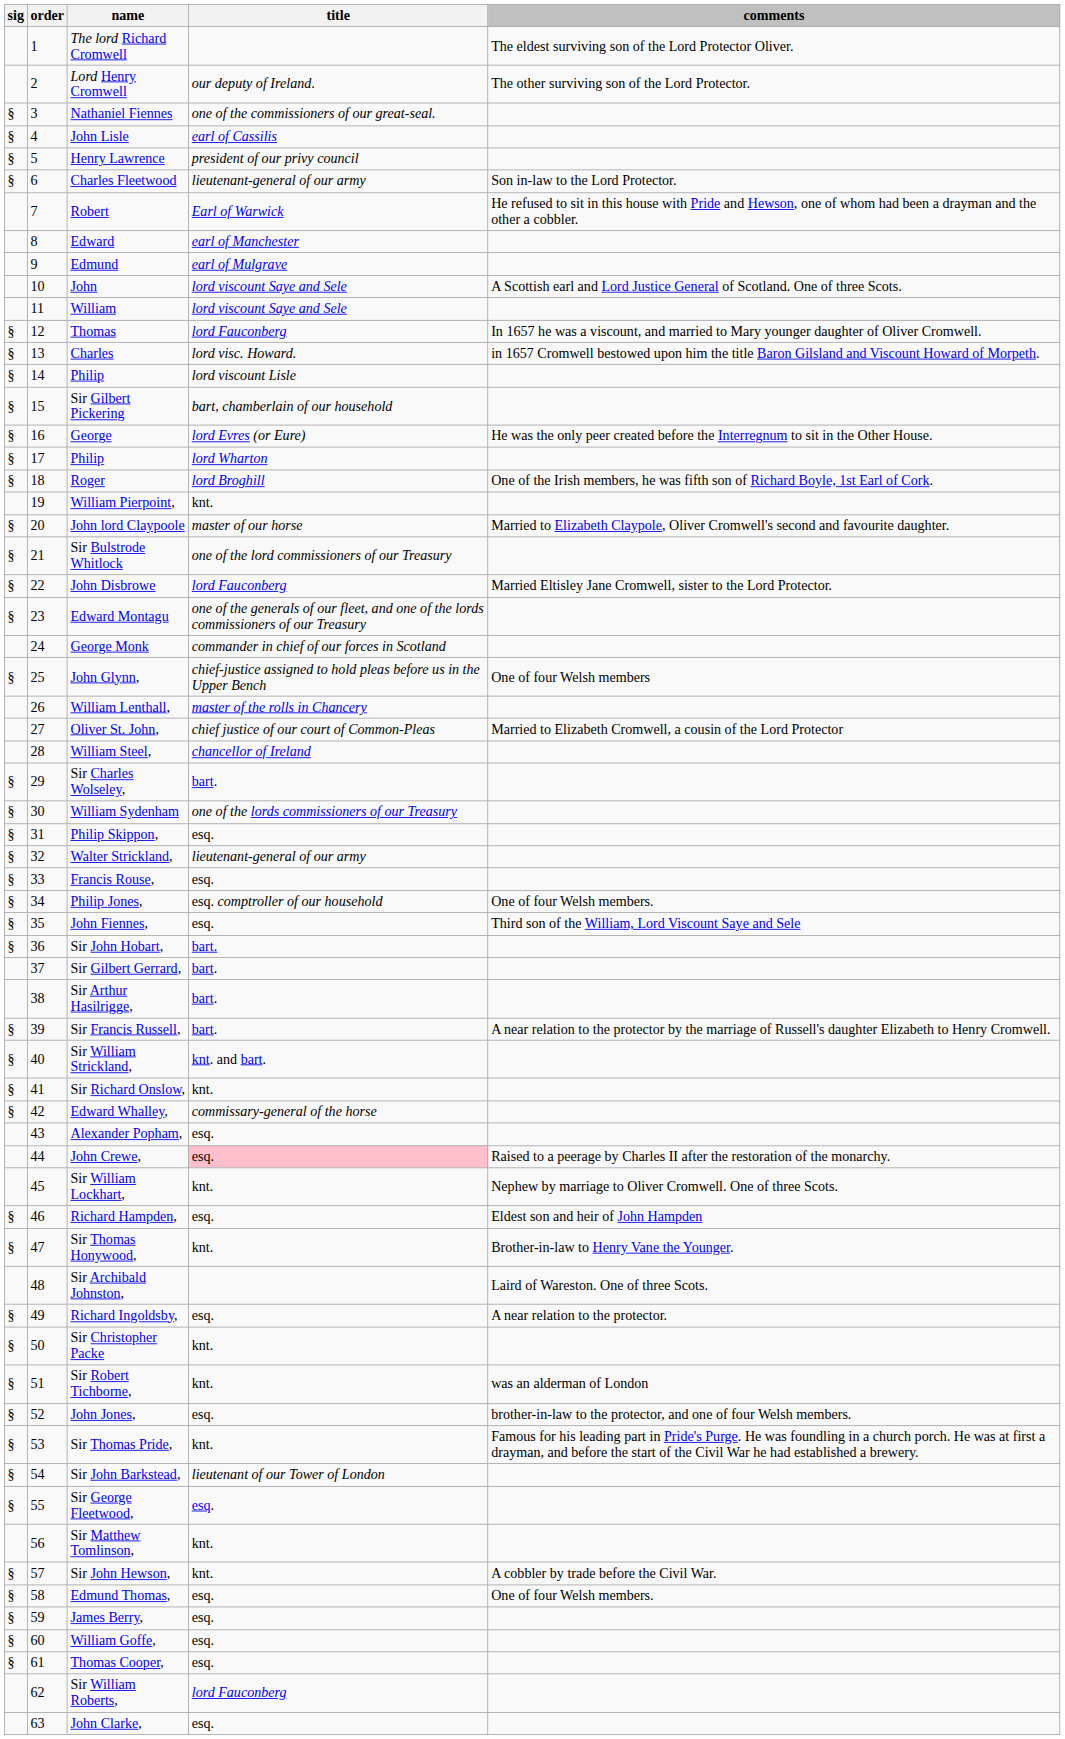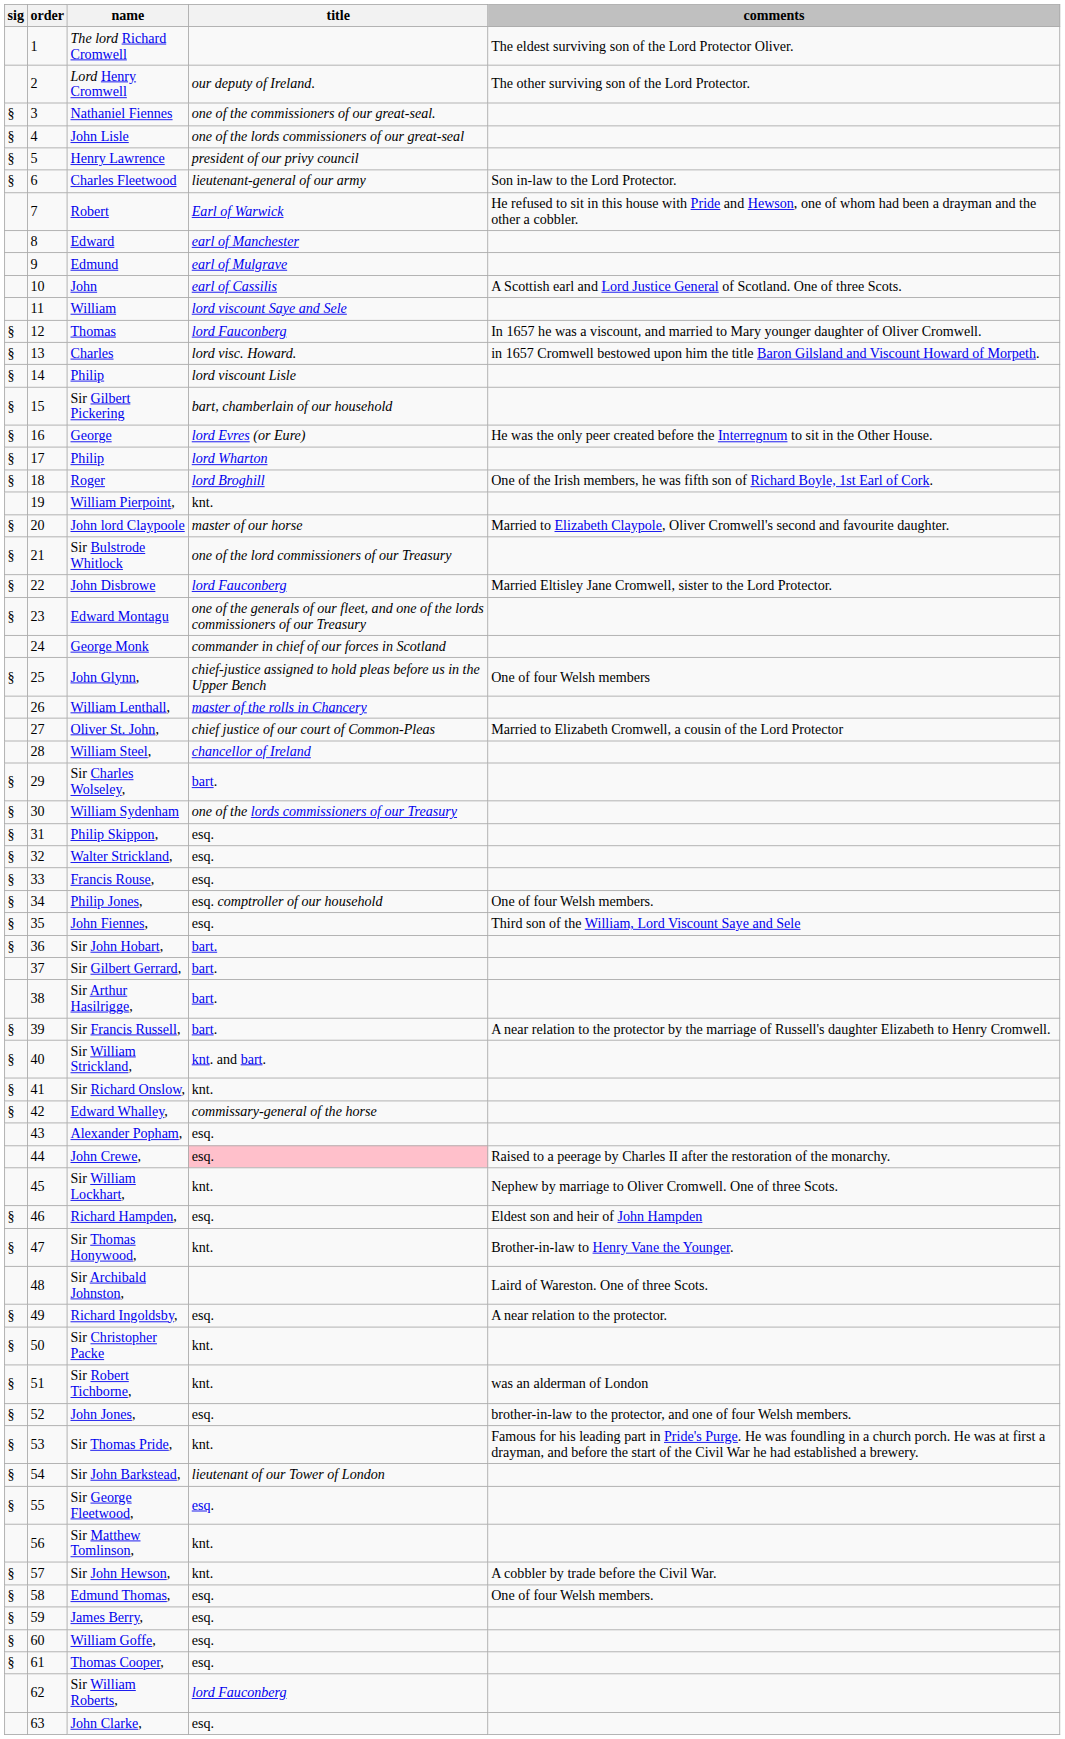John Lisle | title: earl of Cassilis -> one of the lords commissioners of our great-seal
John | title: lord viscount Saye and Sele -> earl of Cassilis
Walter Strickland, | title: lieutenant-general of our army -> esq.
